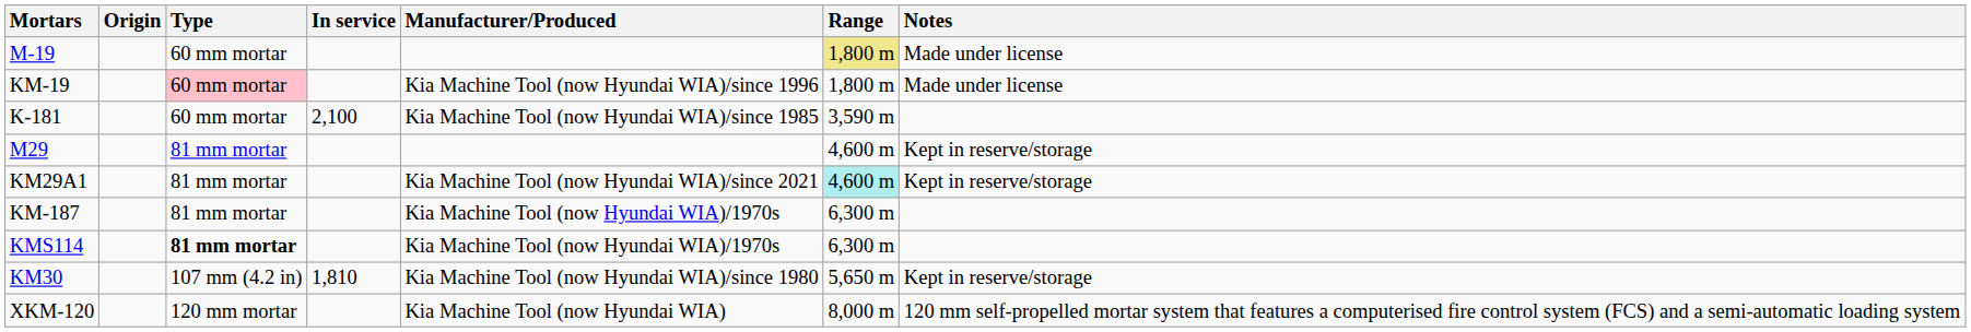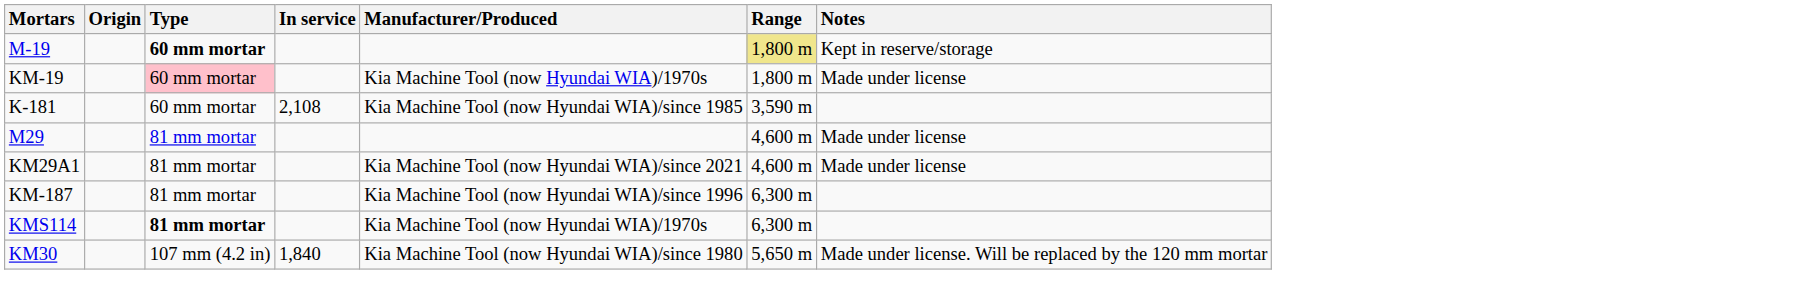M-19 | Type: normal -> bold
M-19 | Notes: Made under license -> Kept in reserve/storage
KM-19 | Manufacturer/Produced: Kia Machine Tool (now Hyundai WIA)/since 1996 -> Kia Machine Tool (now Hyundai WIA)/1970s
K-181 | In service: 2,100 -> 2,108
M29 | Notes: Kept in reserve/storage -> Made under license
KM29A1 | Range: paleturquoise background -> no background
KM29A1 | Notes: Kept in reserve/storage -> Made under license
KM-187 | Manufacturer/Produced: Kia Machine Tool (now Hyundai WIA)/1970s -> Kia Machine Tool (now Hyundai WIA)/since 1996
KM30 | In service: 1,810 -> 1,840
KM30 | Notes: Kept in reserve/storage -> Made under license. Will be replaced by the 120 mm mortar
- row: XKM-120 | 120 mm mortar | Kia Machine Tool (now Hyundai WIA) | 8,000 m | 120 mm self-propelled mortar system that features a computerised fire control system (FCS) and a semi-automatic loading system
